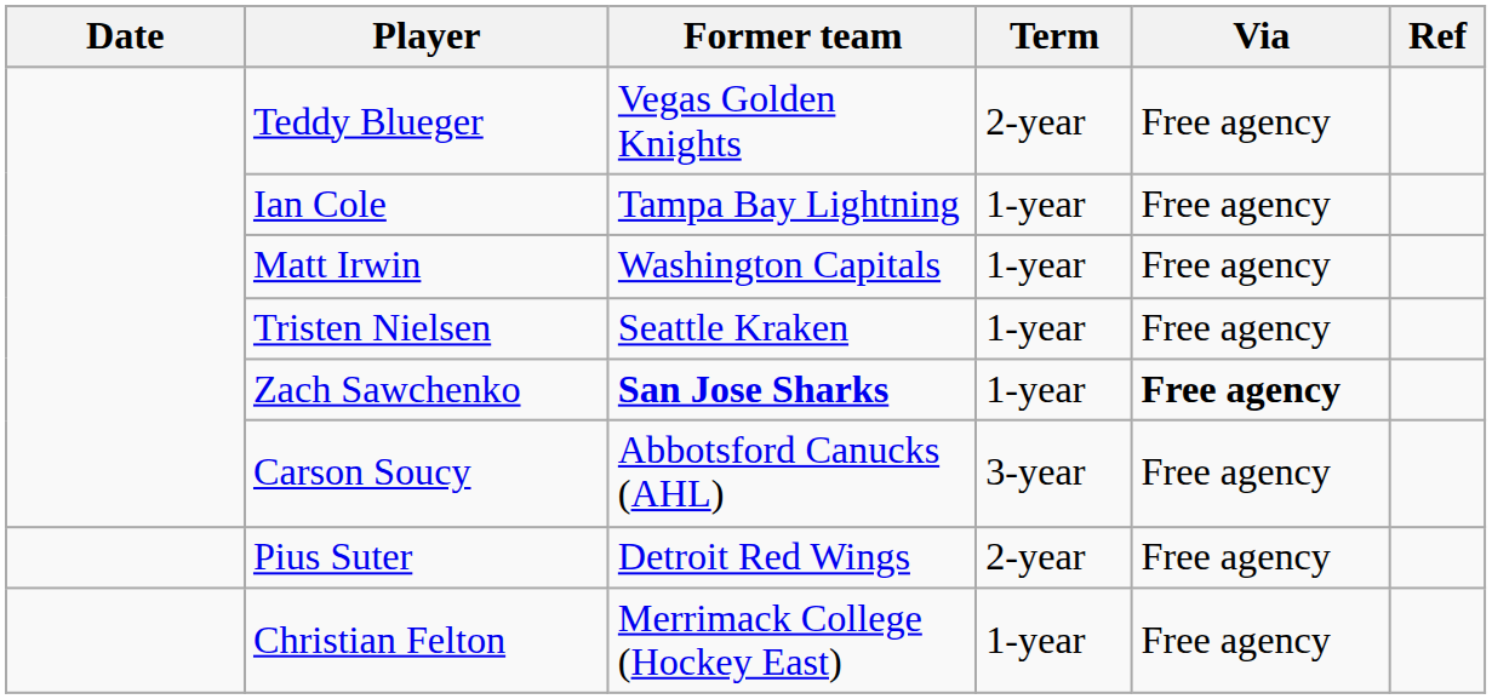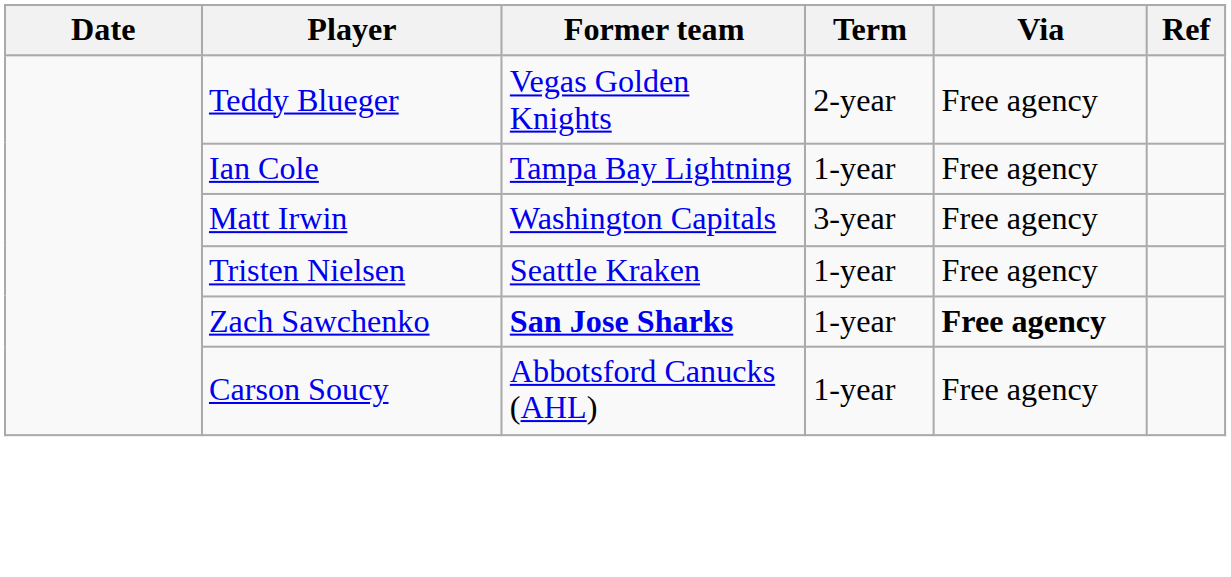Matt Irwin | Term: 1-year -> 3-year
Carson Soucy | Term: 3-year -> 1-year
- row: Pius Suter | Detroit Red Wings | 2-year | Free agency
- row: Christian Felton | Merrimack College (Hockey East) | 1-year | Free agency
